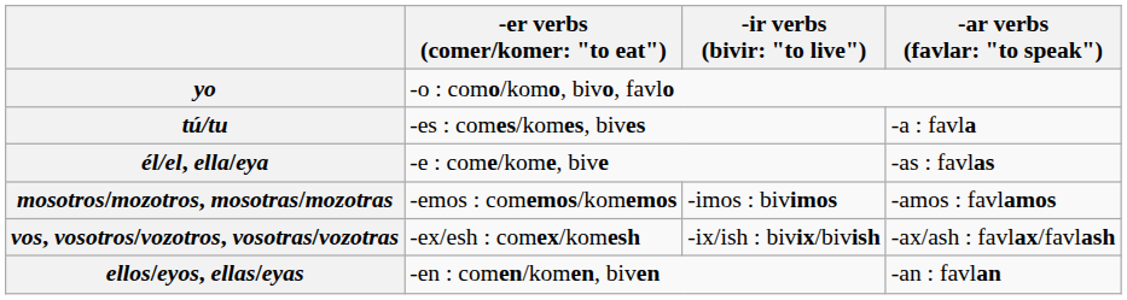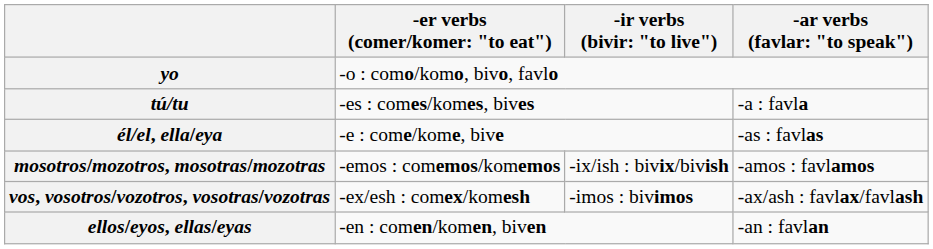mosotros/mozotros, mosotras/mozotras | column 3: -imos : bivimos -> -ix/ish : bivix/bivish
vos, vosotros/vozotros, vosotras/vozotras | column 3: -ix/ish : bivix/bivish -> -imos : bivimos
